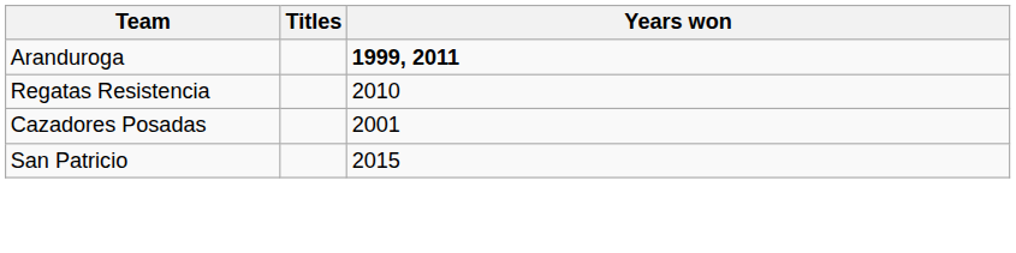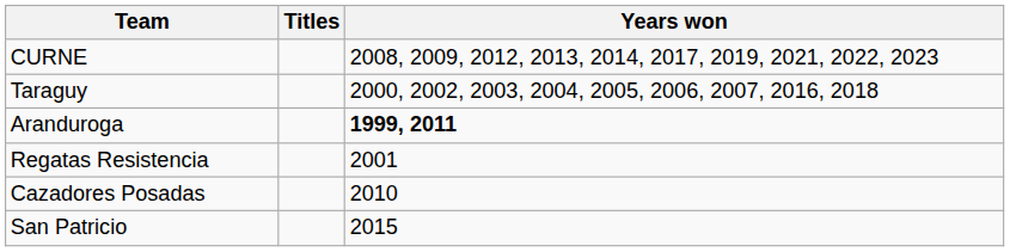+ row: CURNE | 2008, 2009, 2012, 2013, 2014, 2017, 2019, 2021, 2022, 2023
+ row: Taraguy | 2000, 2002, 2003, 2004, 2005, 2006, 2007, 2016, 2018
Regatas Resistencia | Years won: 2010 -> 2001
Cazadores Posadas | Years won: 2001 -> 2010
